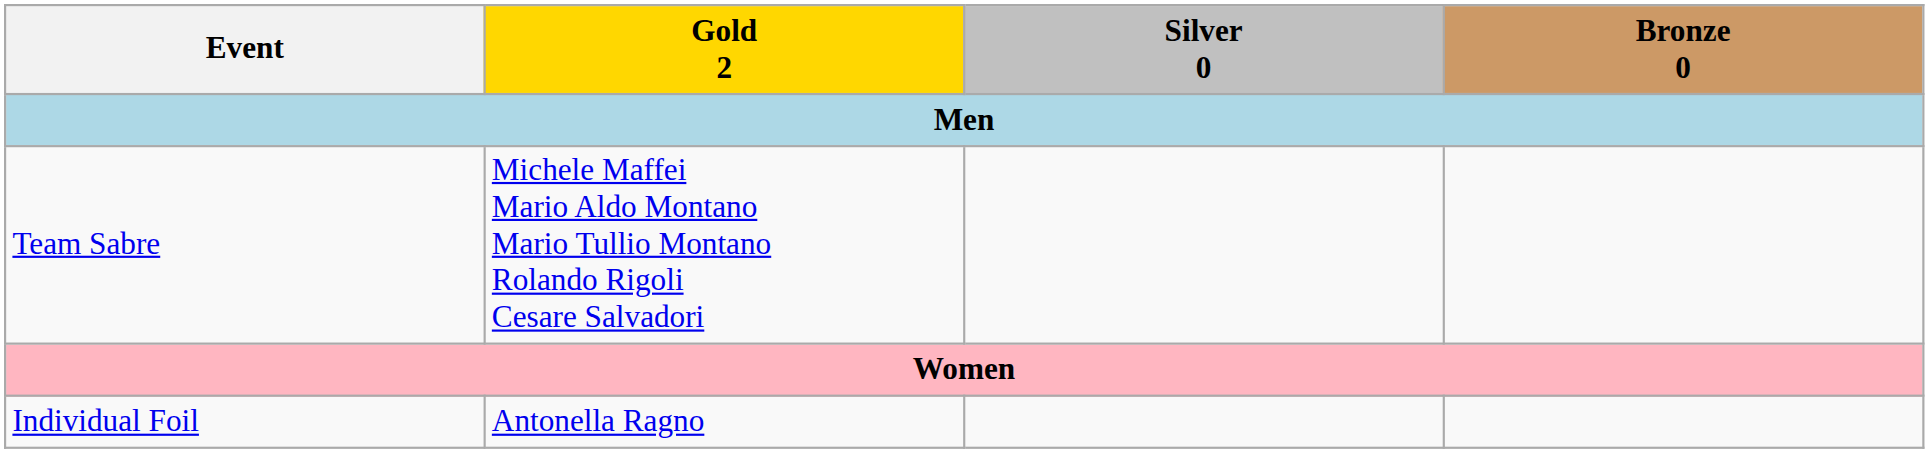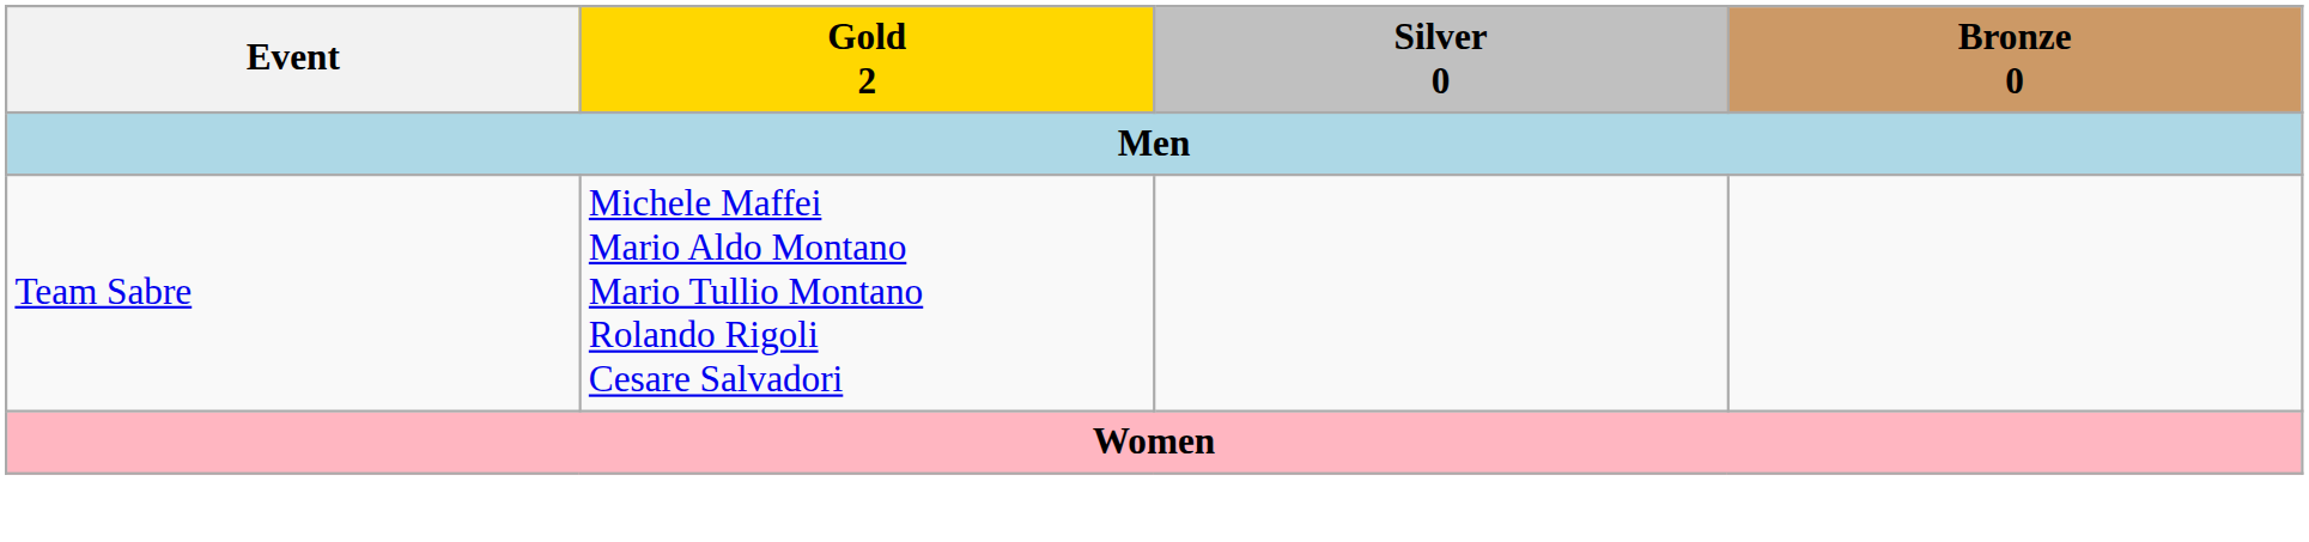- row: Individual Foil | Antonella Ragno
